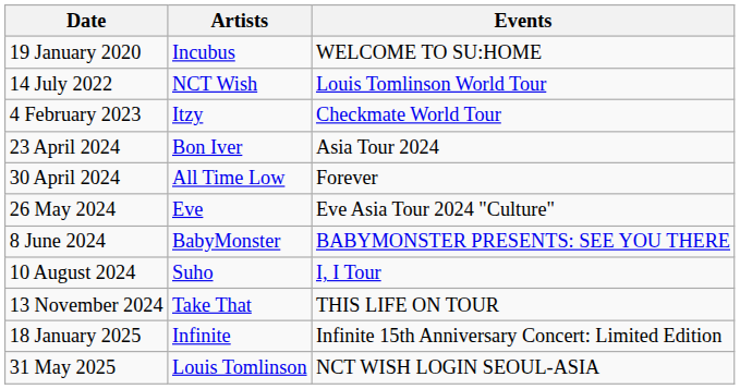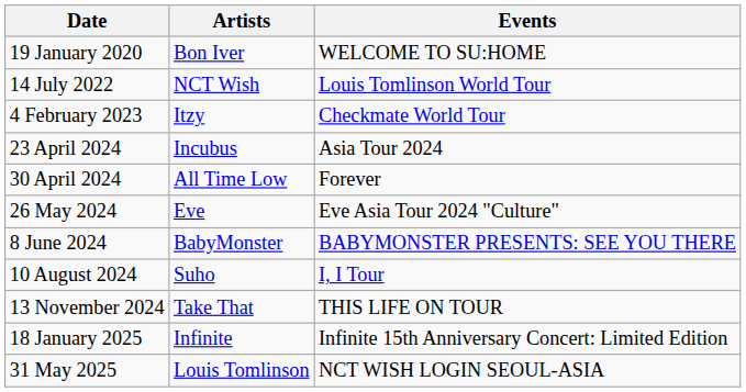19 January 2020 | Artists: Incubus -> Bon Iver
23 April 2024 | Artists: Bon Iver -> Incubus
